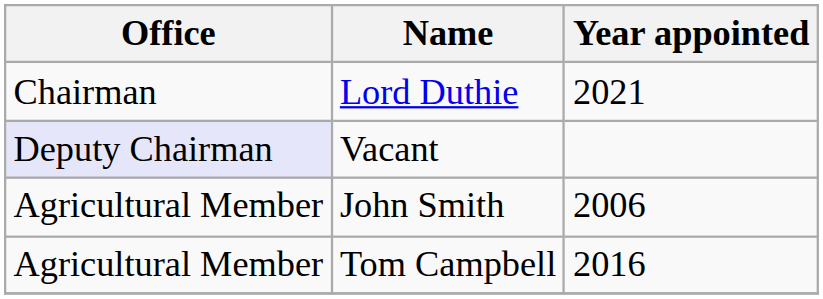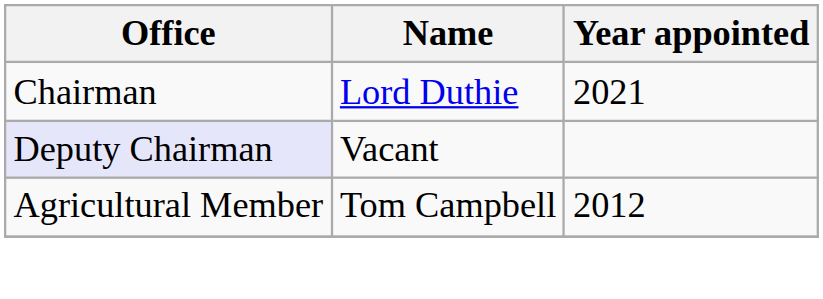- row: Agricultural Member | John Smith | 2006
Tom Campbell | Year appointed: 2016 -> 2012
